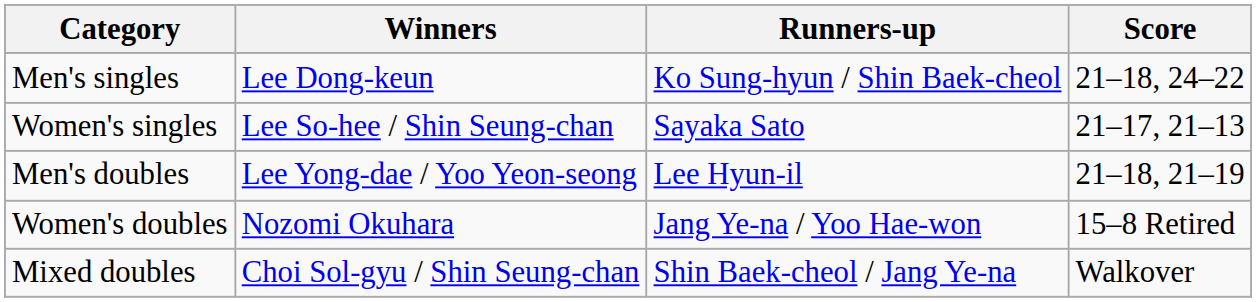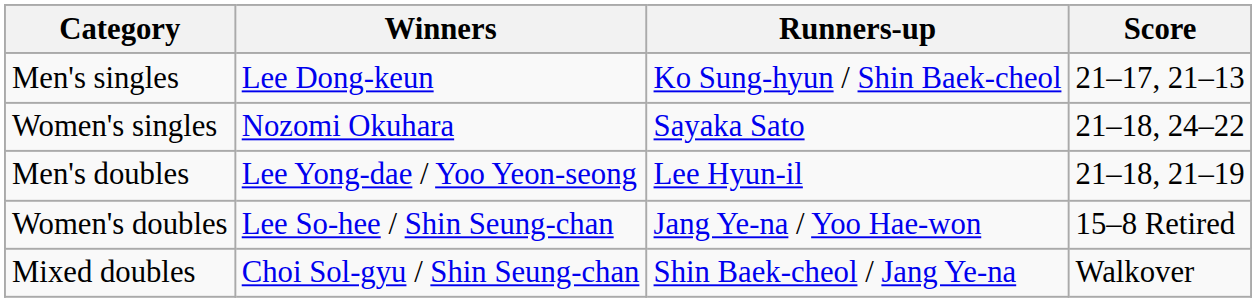Men's singles | Score: 21–18, 24–22 -> 21–17, 21–13
Women's singles | Winners: Lee So-hee / Shin Seung-chan -> Nozomi Okuhara
Women's singles | Score: 21–17, 21–13 -> 21–18, 24–22
Women's doubles | Winners: Nozomi Okuhara -> Lee So-hee / Shin Seung-chan
